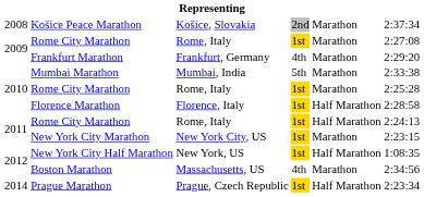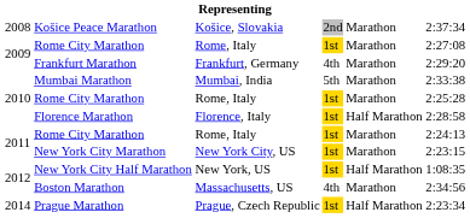2011 / Rome City Marathon | column 5: Half Marathon -> Marathon
